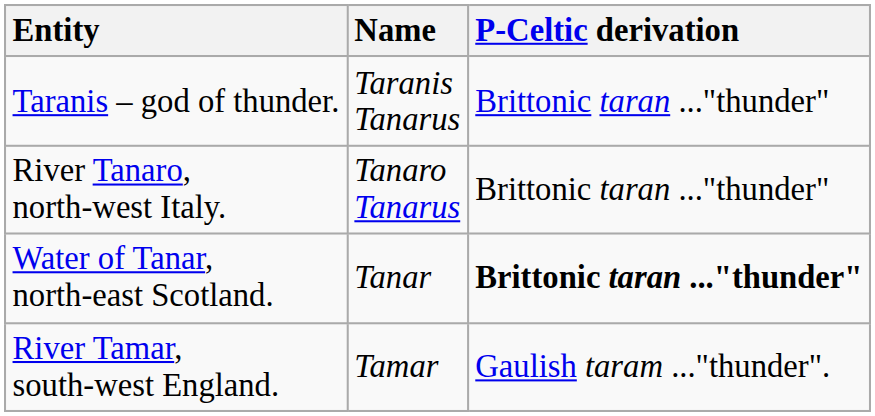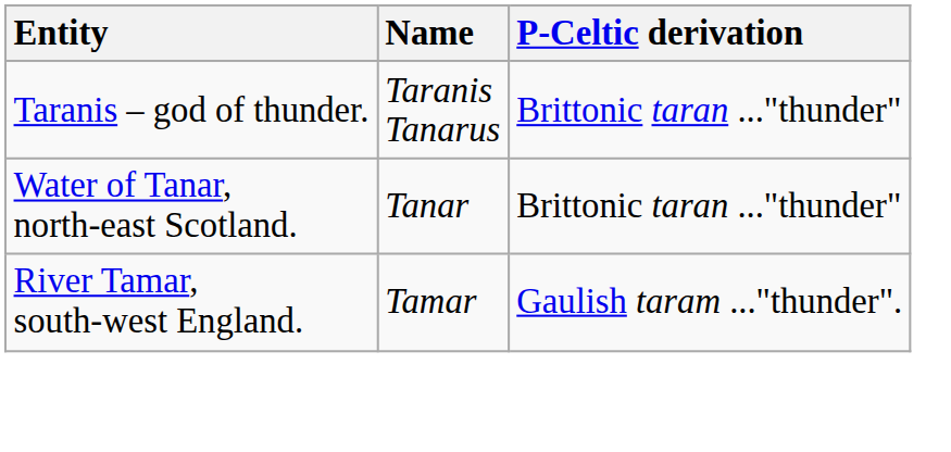- row: River Tanaro, north-west Italy. | Tanaro Tanarus | Brittonic taran ..."thunder"
Water of Tanar, north-east Scotland. | P-Celtic derivation: bold -> normal
